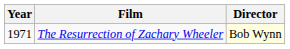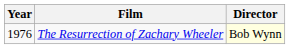The Resurrection of Zachary Wheeler | Year: 1971 -> 1976
